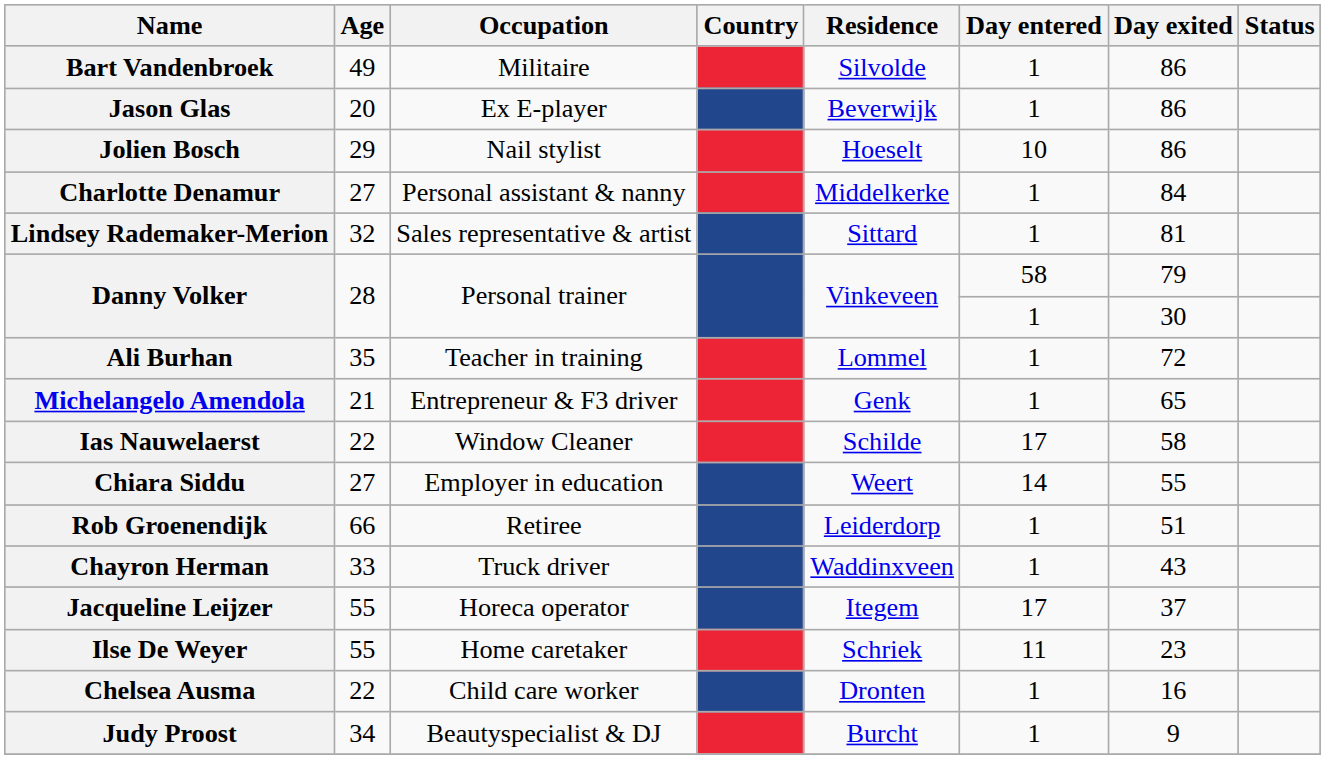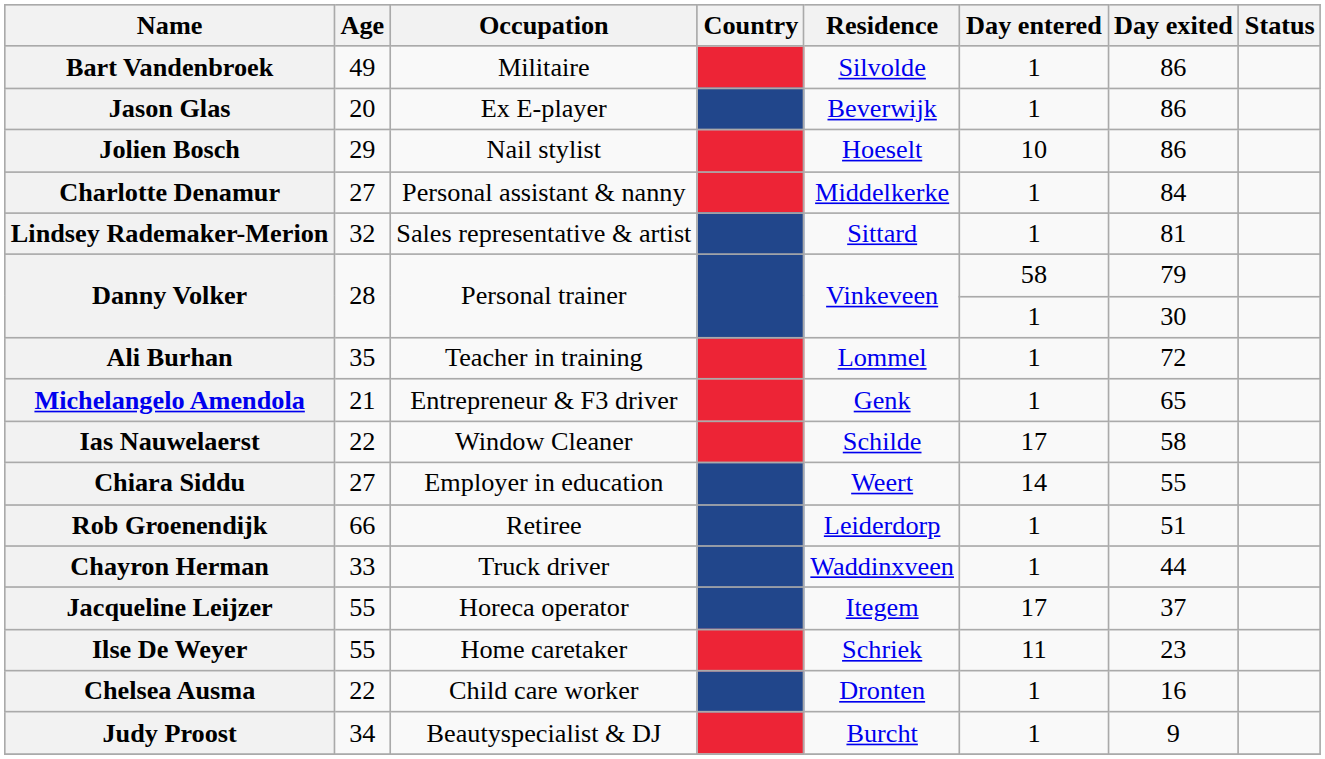Chayron Herman | Day exited: 43 -> 44
